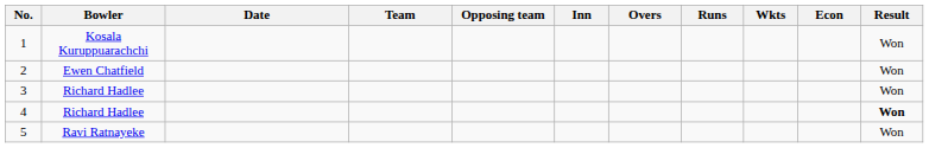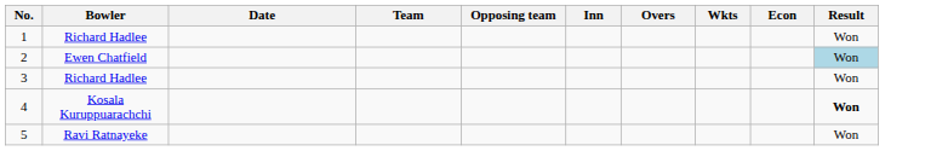- column: Runs
1 | Bowler: Kosala Kuruppuarachchi -> Richard Hadlee
2 | Result: no background -> lightblue background
4 | Bowler: Richard Hadlee -> Kosala Kuruppuarachchi
